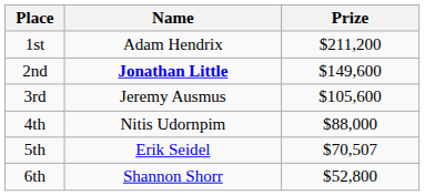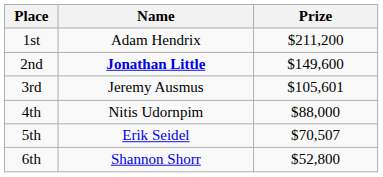3rd | Prize: $105,600 -> $105,601
